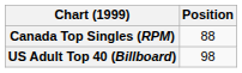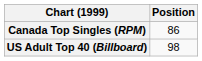Canada Top Singles (RPM) | Position: 88 -> 86
